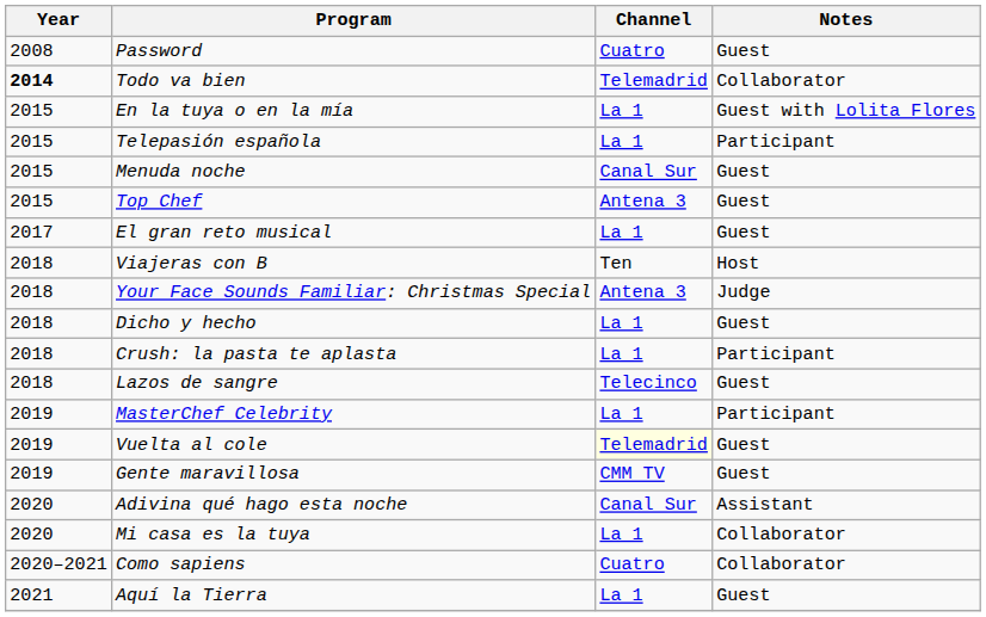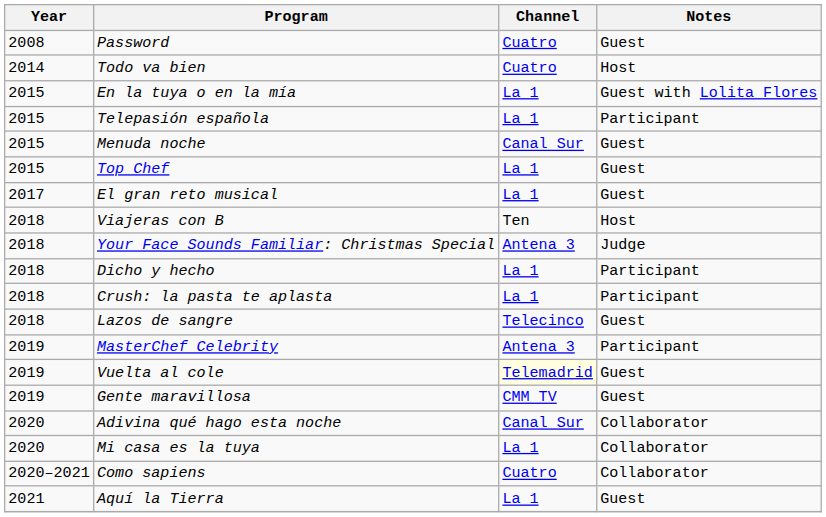Todo va bien | Year: bold -> normal
Todo va bien | Channel: Telemadrid -> Cuatro
Todo va bien | Notes: Collaborator -> Host
Top Chef | Channel: Antena 3 -> La 1
Dicho y hecho | Notes: Guest -> Participant
MasterChef Celebrity | Channel: La 1 -> Antena 3
Adivina qué hago esta noche | Notes: Assistant -> Collaborator
